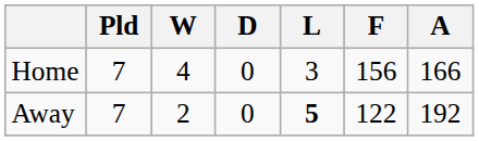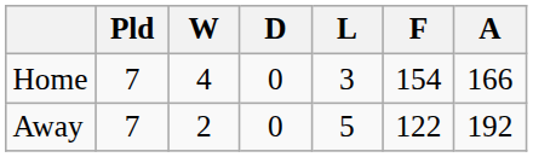Home | F: 156 -> 154
Away | L: bold -> normal
